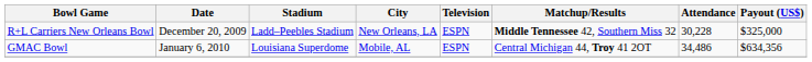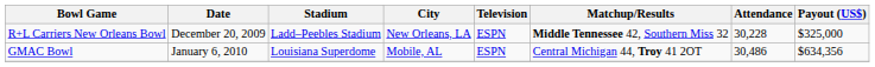GMAC Bowl | Attendance: 34,486 -> 30,486
